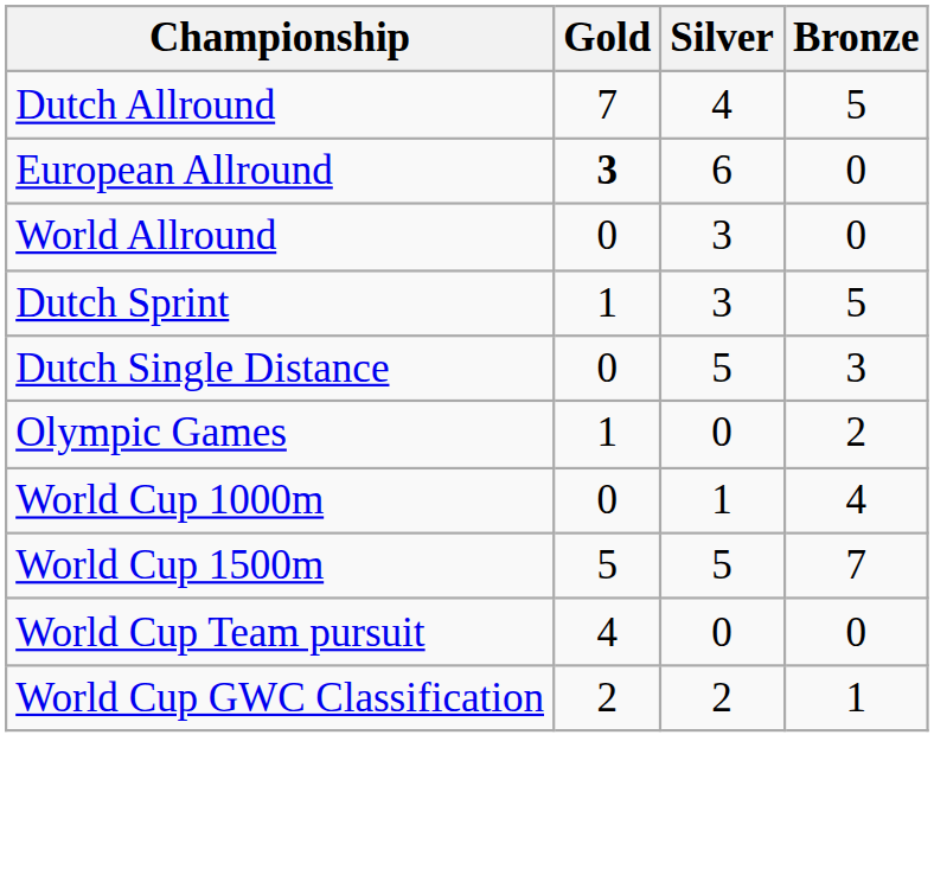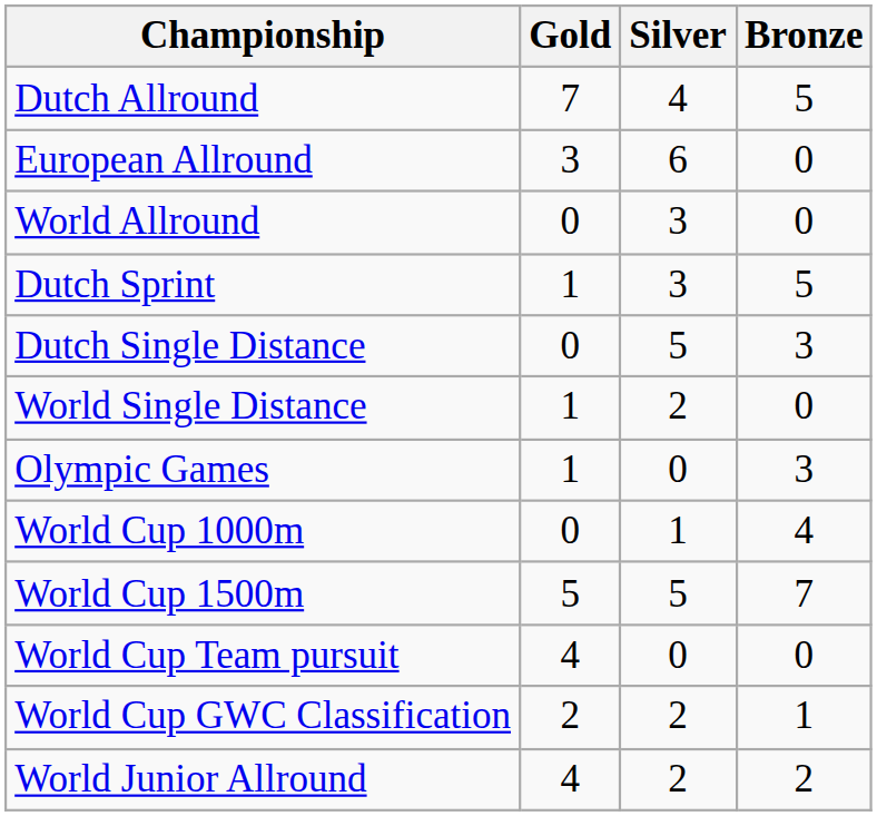European Allround | Gold: bold -> normal
+ row: World Single Distance | 1 | 2 | 0
Olympic Games | Bronze: 2 -> 3
+ row: World Junior Allround | 4 | 2 | 2
